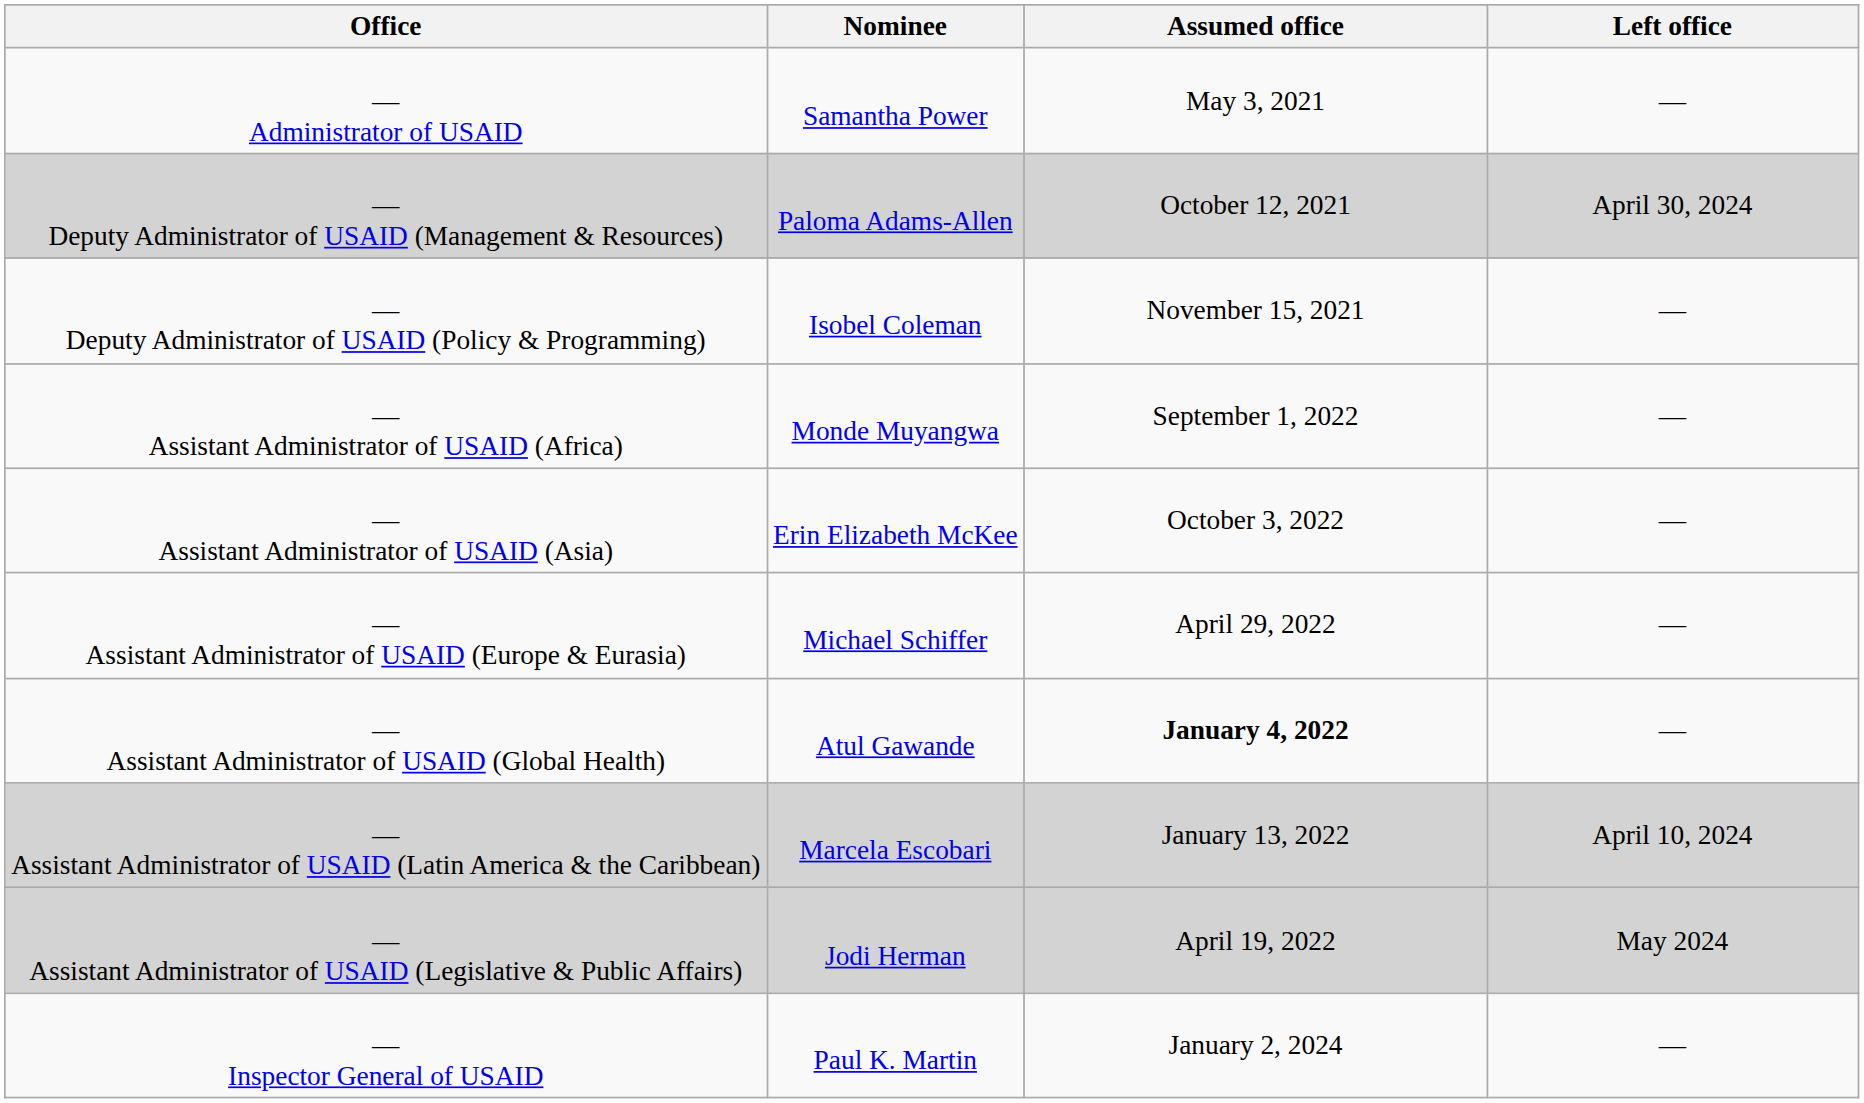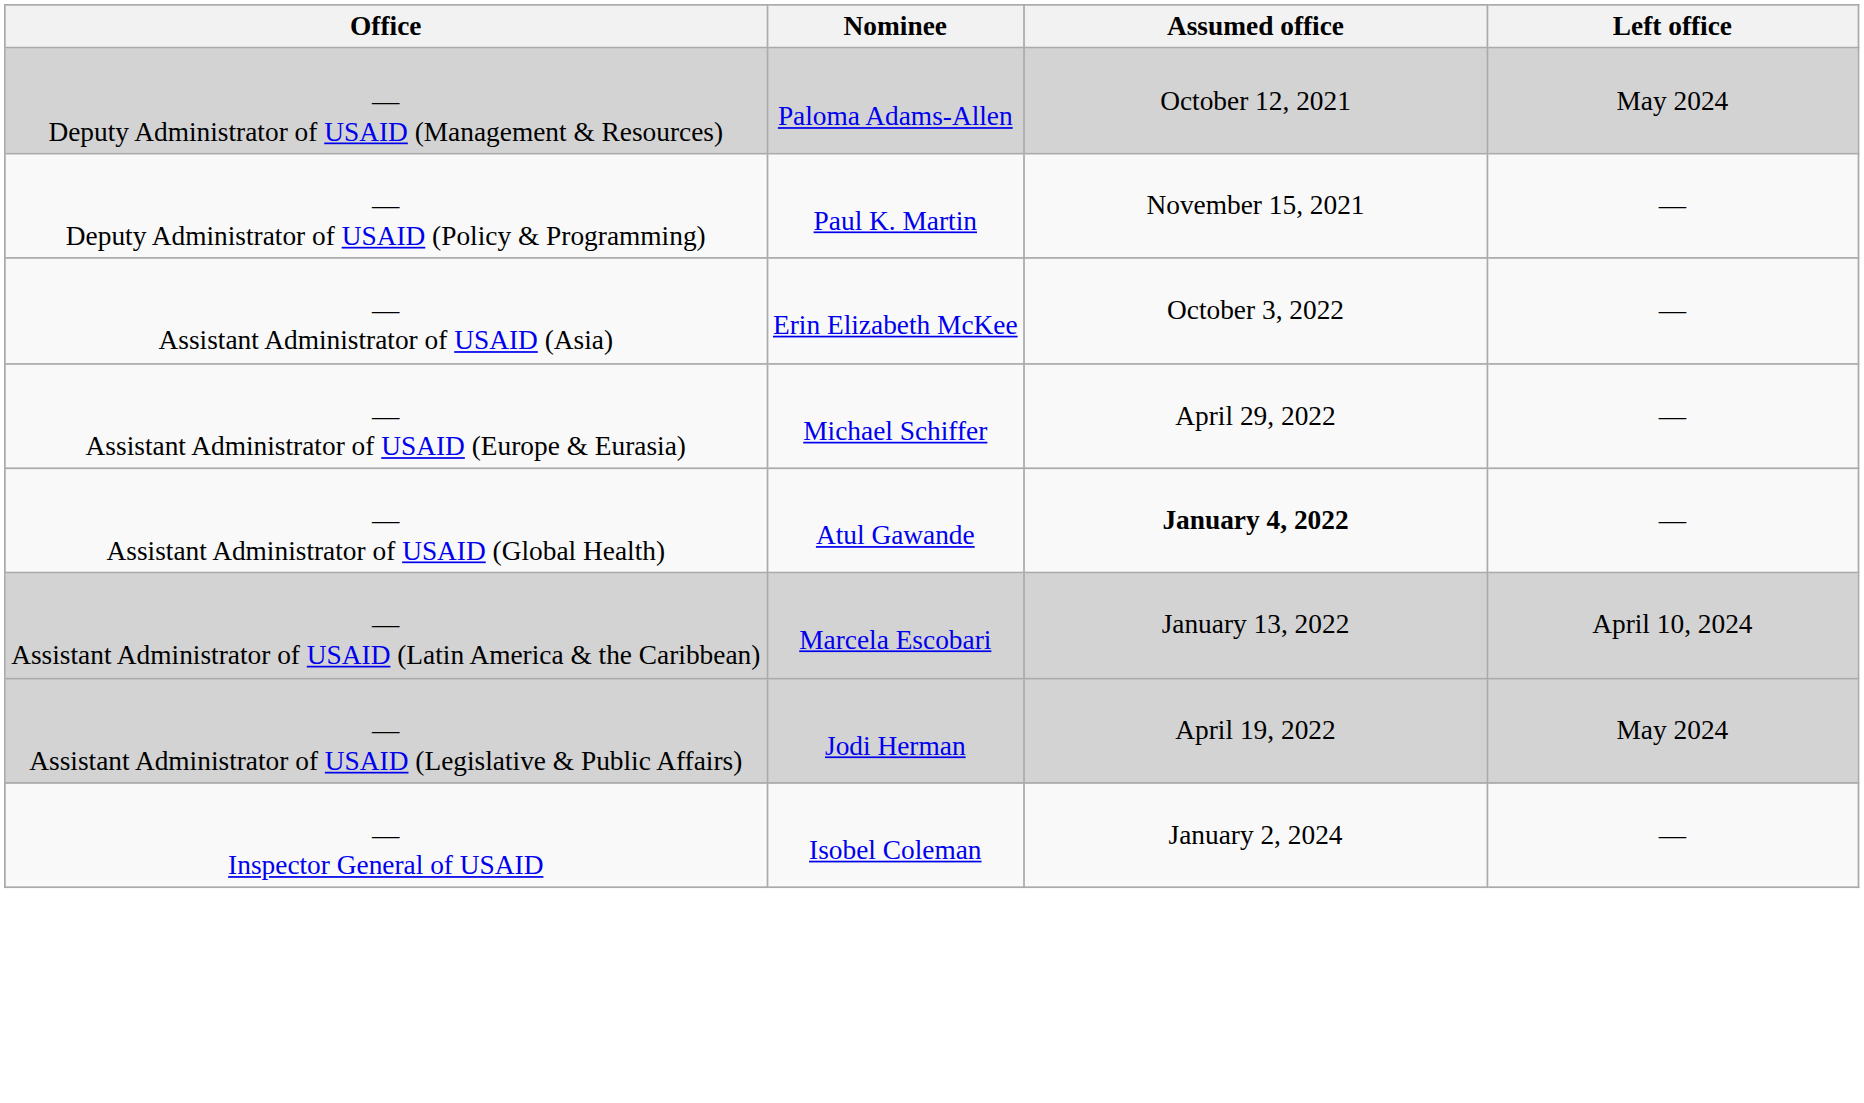- row: — Administrator of USAID | Samantha Power | May 3, 2021 | —
— Deputy Administrator of USAID (Management & Resources) | Left office: April 30, 2024 -> May 2024
— Deputy Administrator of USAID (Policy & Programming) | Nominee: Isobel Coleman -> Paul K. Martin
- row: — Assistant Administrator of USAID (Africa) | Monde Muyangwa | September 1, 2022 | —
— Inspector General of USAID | Nominee: Paul K. Martin -> Isobel Coleman
